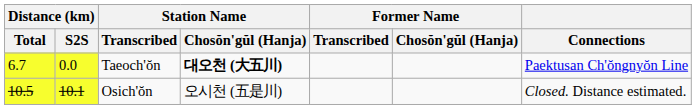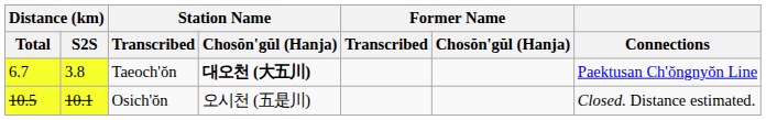Taeoch'ŏn | Distance (km) / S2S: 0.0 -> 3.8
